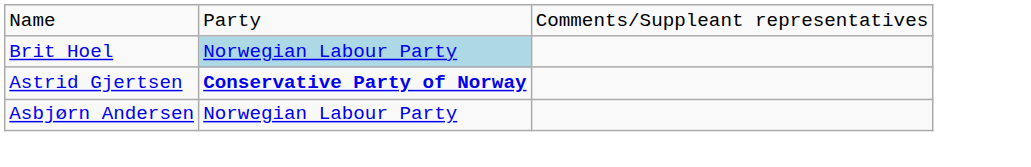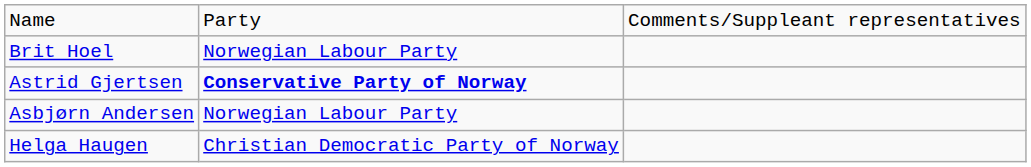Brit Hoel | column 2: lightblue background -> no background
+ row: Helga Haugen | Christian Democratic Party of Norway
